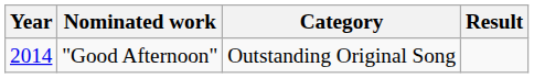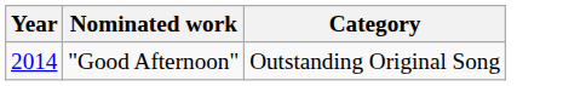- column: Result
